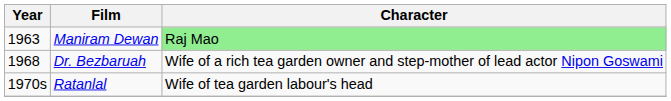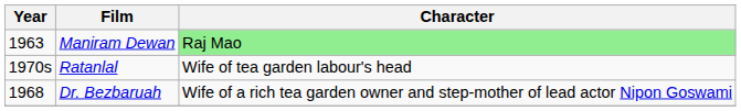rows swapped: Dr. Bezbaruah <-> Ratanlal
